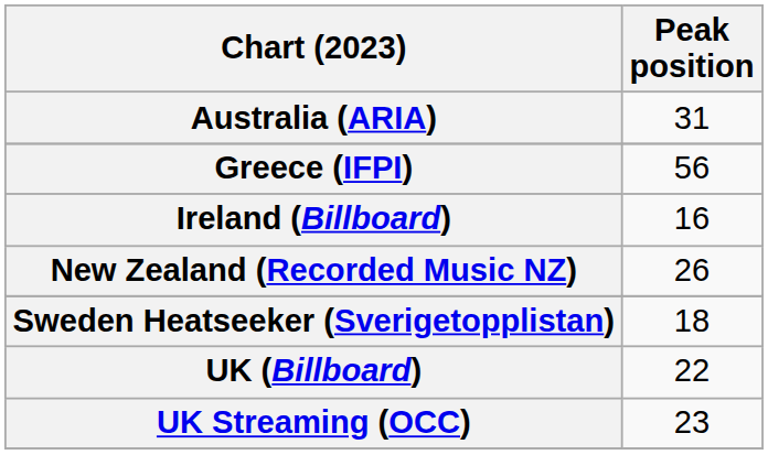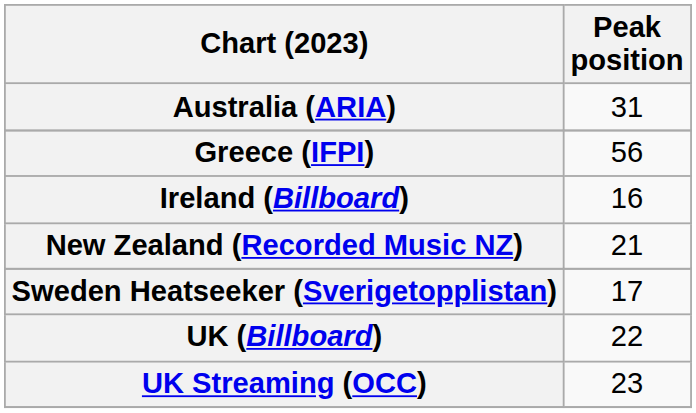New Zealand (Recorded Music NZ) | Peak position: 26 -> 21
Sweden Heatseeker (Sverigetopplistan) | Peak position: 18 -> 17
